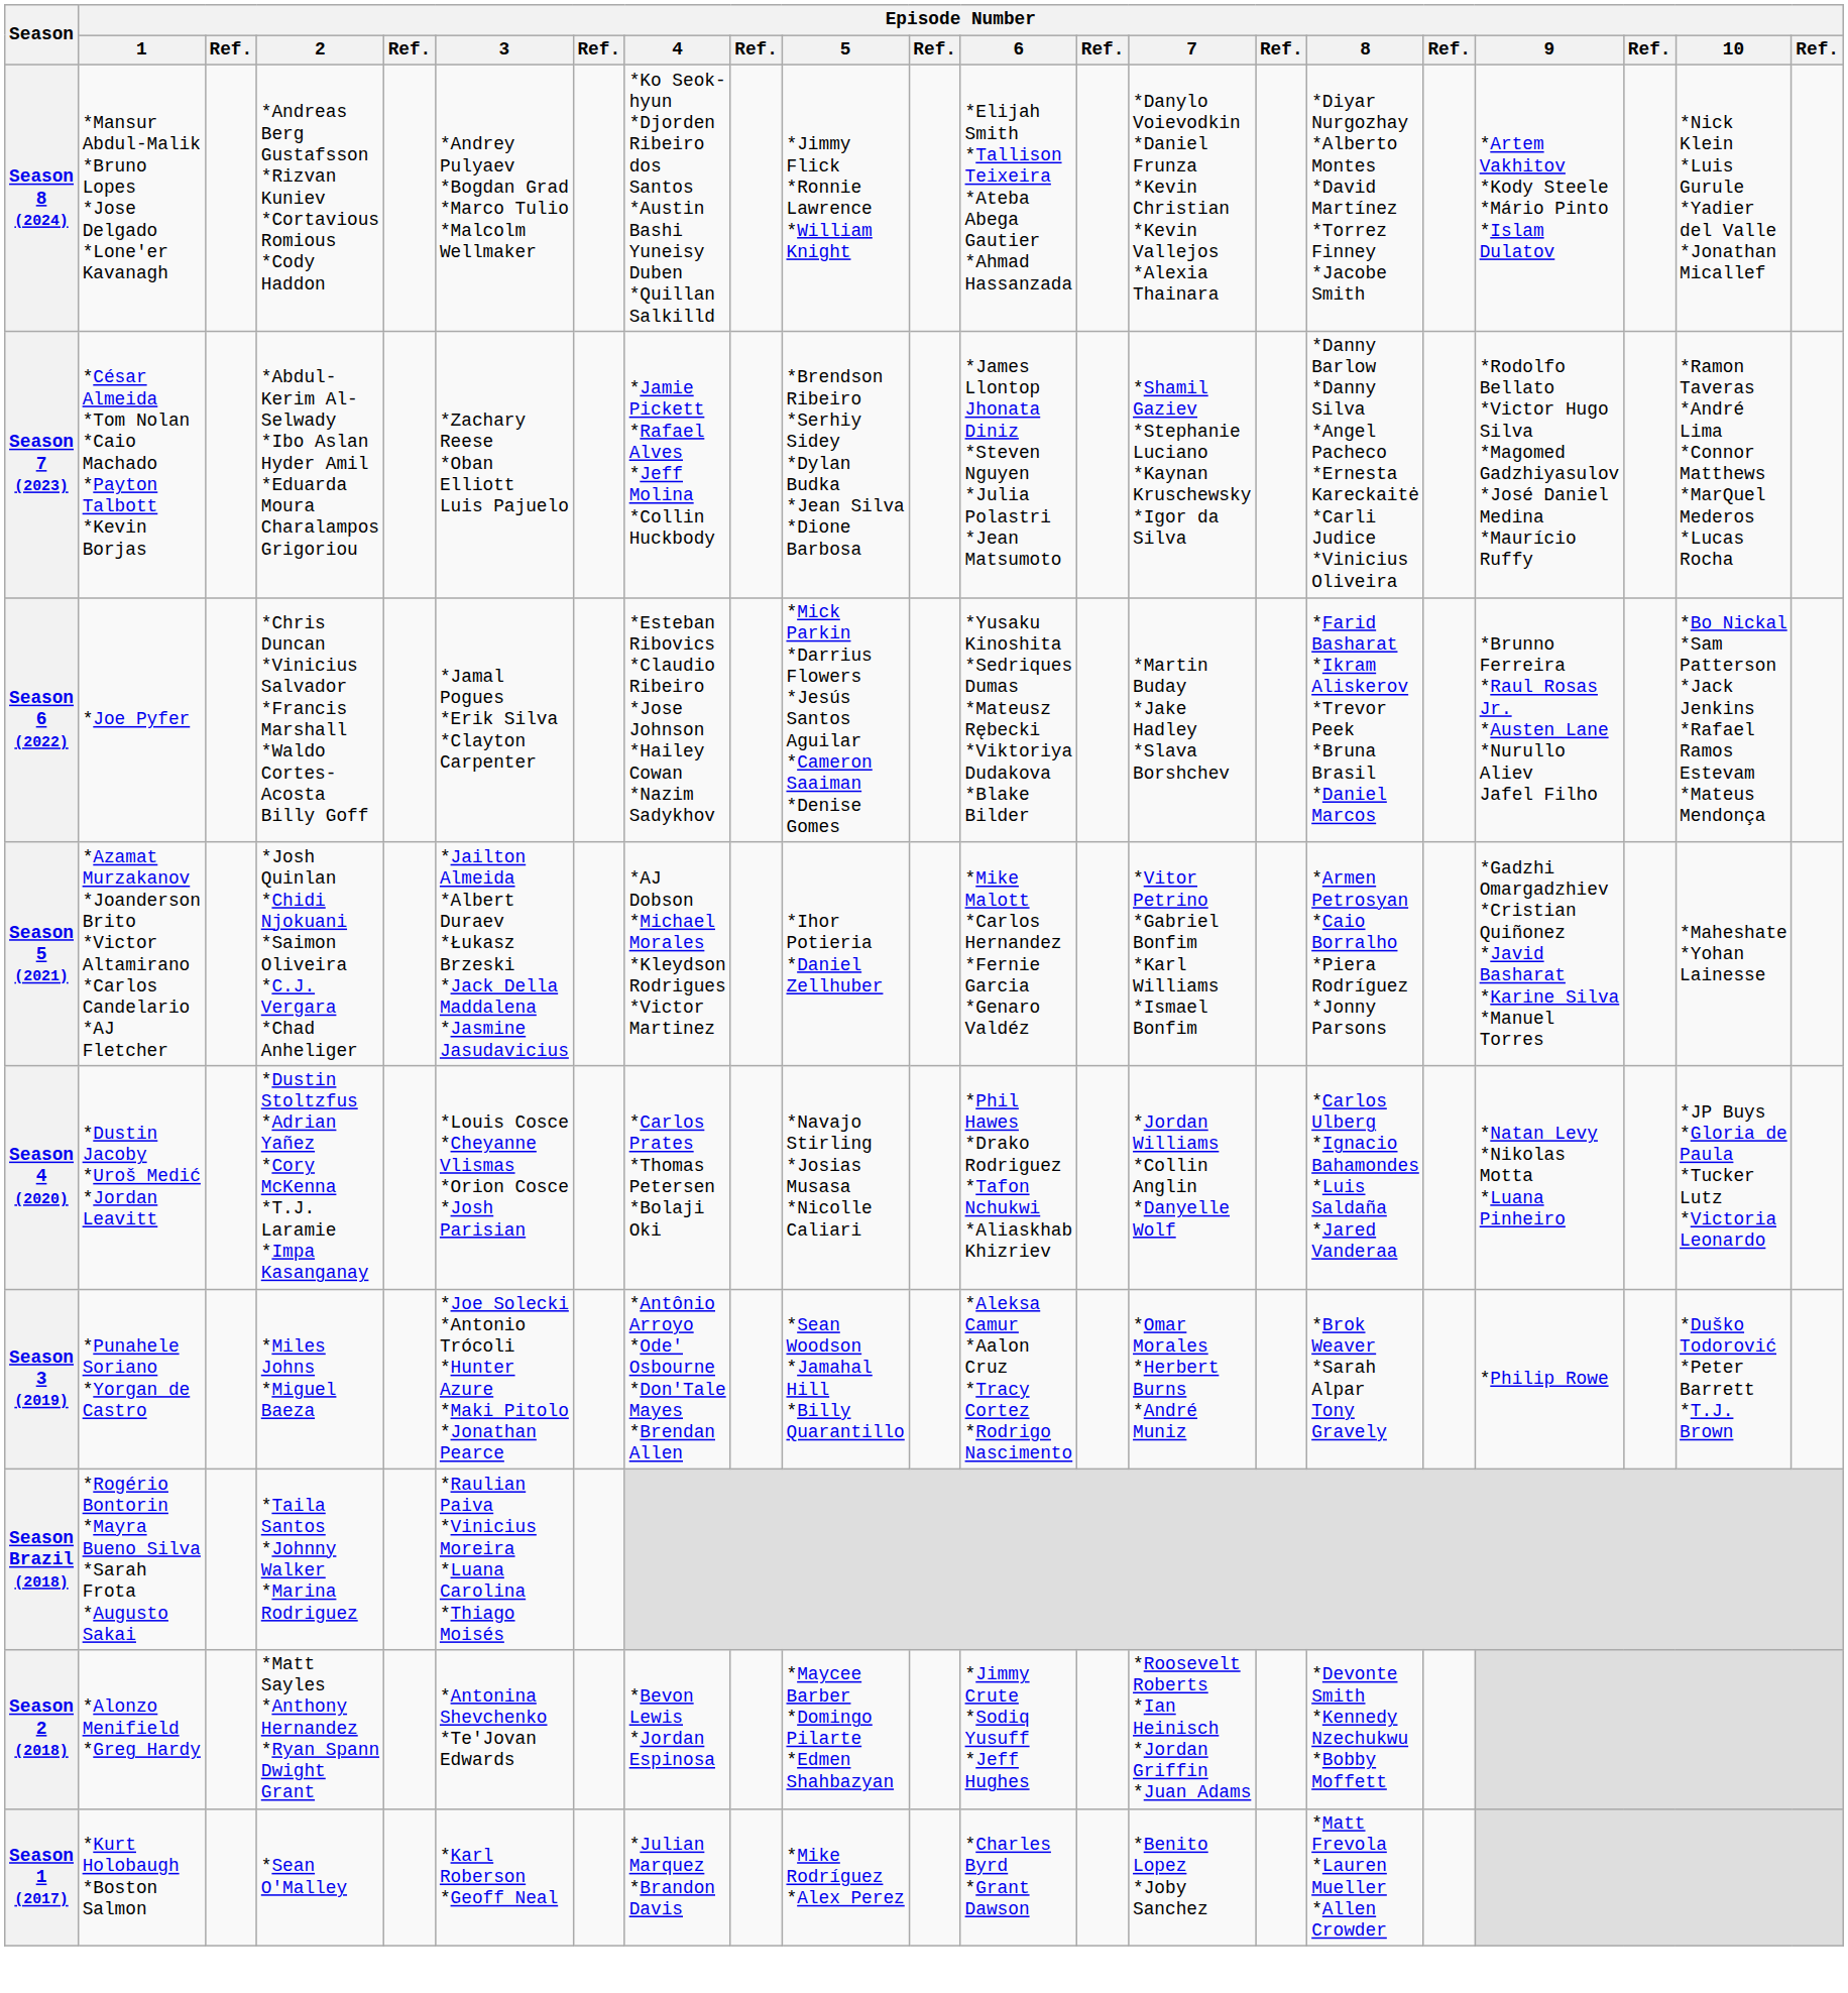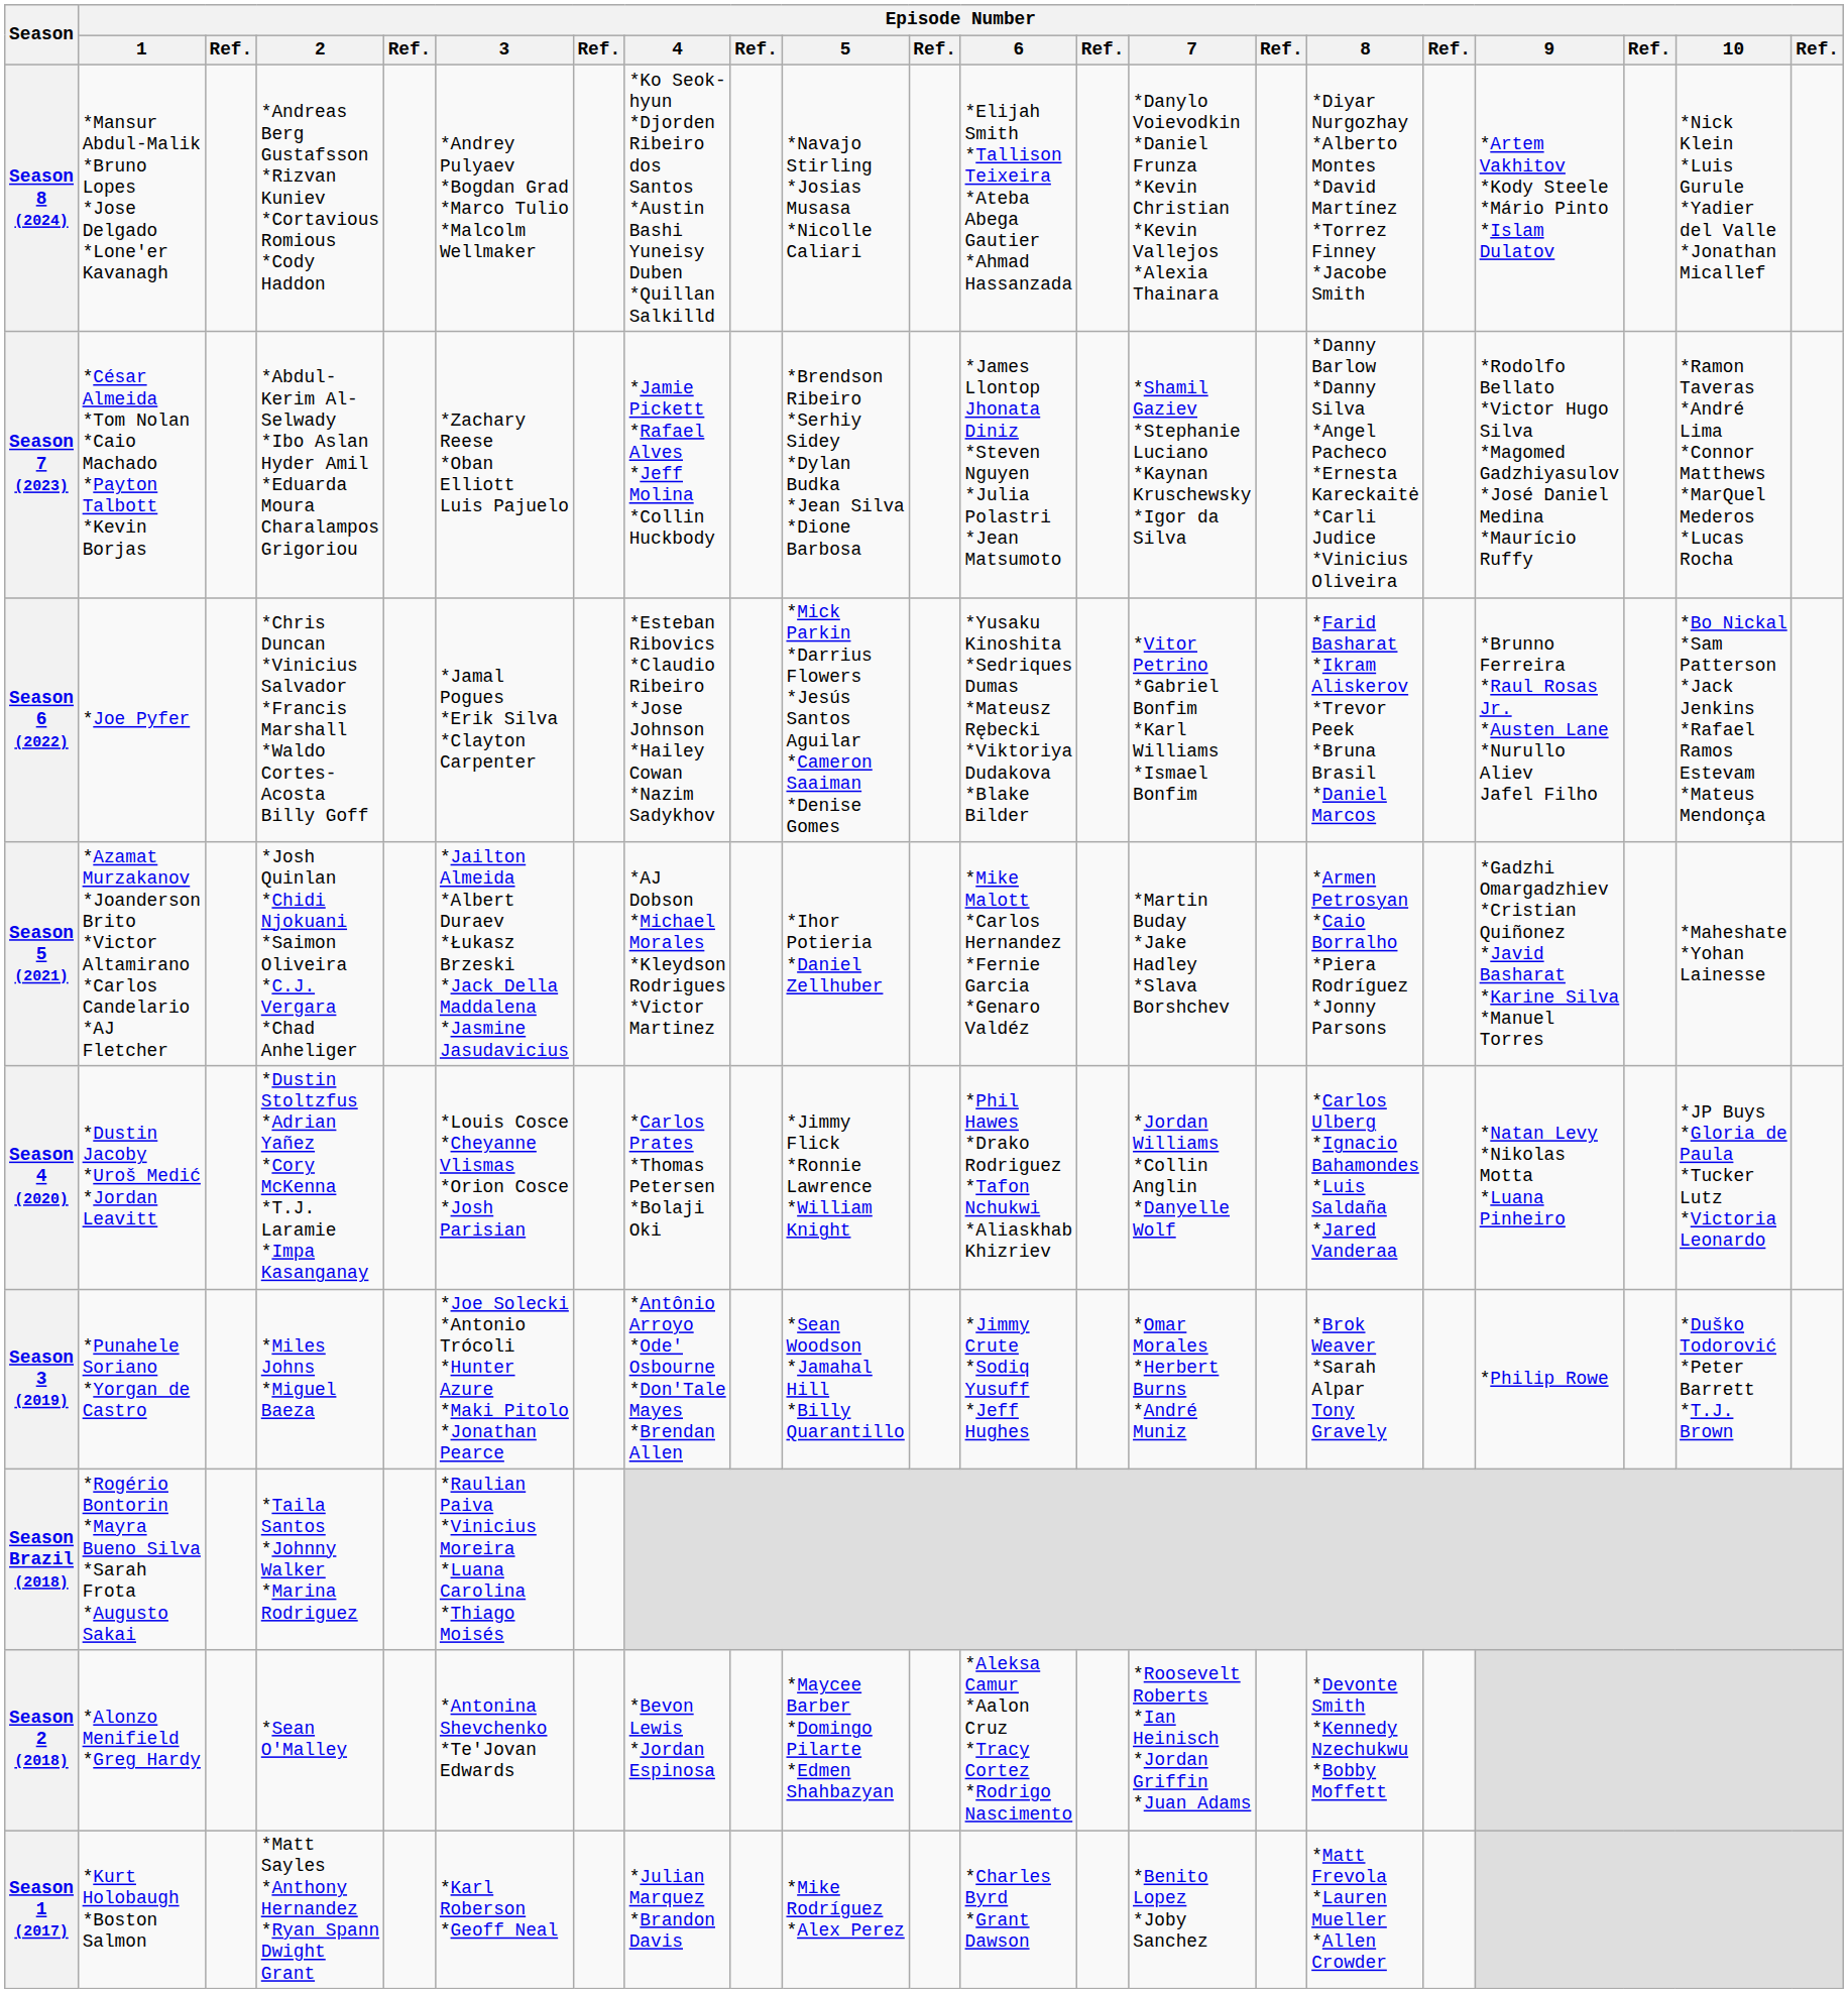Season 8 (2024) | Episode Number / 5: *Jimmy Flick *Ronnie Lawrence *William Knight -> *Navajo Stirling *Josias Musasa *Nicolle Caliari
Season 6 (2022) | Episode Number / 7: *Martin Buday *Jake Hadley *Slava Borshchev -> *Vitor Petrino *Gabriel Bonfim *Karl Williams *Ismael Bonfim
Season 5 (2021) | Episode Number / 7: *Vitor Petrino *Gabriel Bonfim *Karl Williams *Ismael Bonfim -> *Martin Buday *Jake Hadley *Slava Borshchev
Season 4 (2020) | Episode Number / 5: *Navajo Stirling *Josias Musasa *Nicolle Caliari -> *Jimmy Flick *Ronnie Lawrence *William Knight
Season 3 (2019) | Episode Number / 6: *Aleksa Camur *Aalon Cruz *Tracy Cortez *Rodrigo Nascimento -> *Jimmy Crute *Sodiq Yusuff *Jeff Hughes
Season 2 (2018) | Episode Number / 2: *Matt Sayles *Anthony Hernandez *Ryan Spann Dwight Grant -> *Sean O'Malley
Season 2 (2018) | Episode Number / 6: *Jimmy Crute *Sodiq Yusuff *Jeff Hughes -> *Aleksa Camur *Aalon Cruz *Tracy Cortez *Rodrigo Nascimento
Season 1 (2017) | Episode Number / 2: *Sean O'Malley -> *Matt Sayles *Anthony Hernandez *Ryan Spann Dwight Grant
